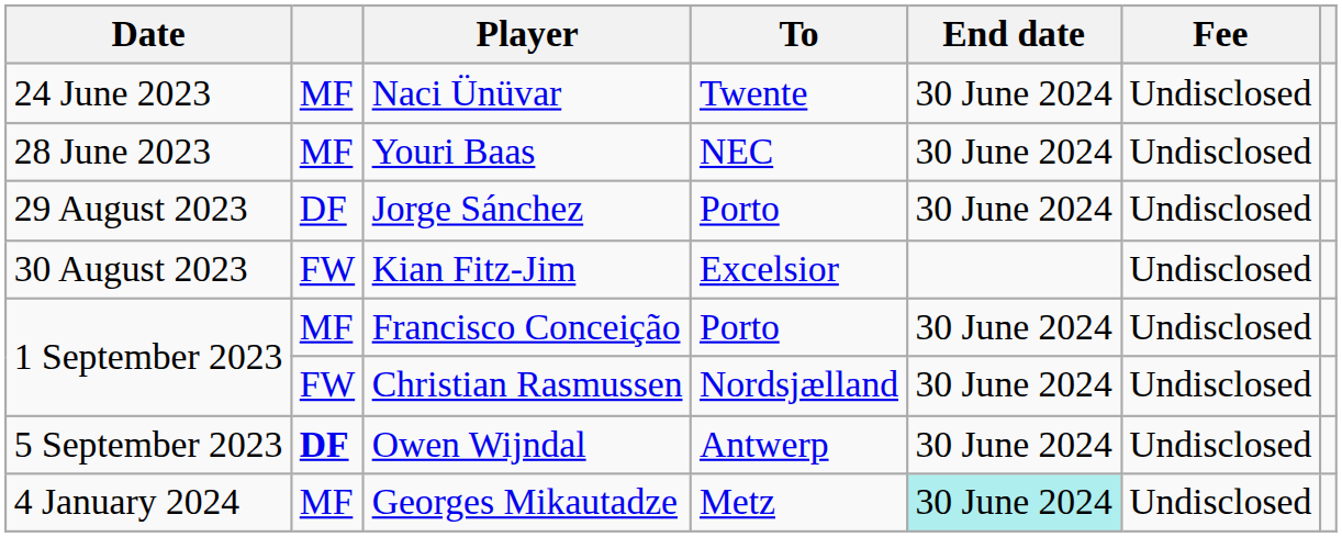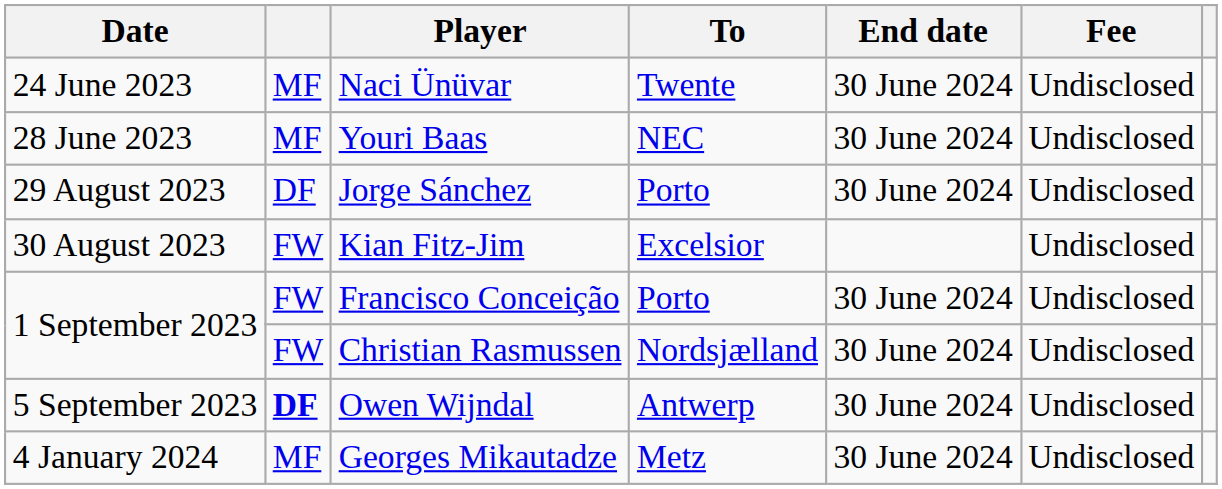Francisco Conceição | column 2: MF -> FW
Georges Mikautadze | End date: paleturquoise background -> no background
